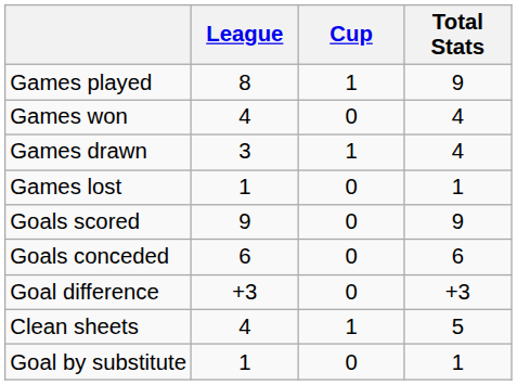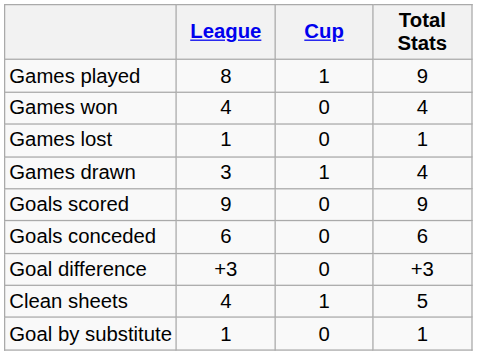rows swapped: Games drawn <-> Games lost
